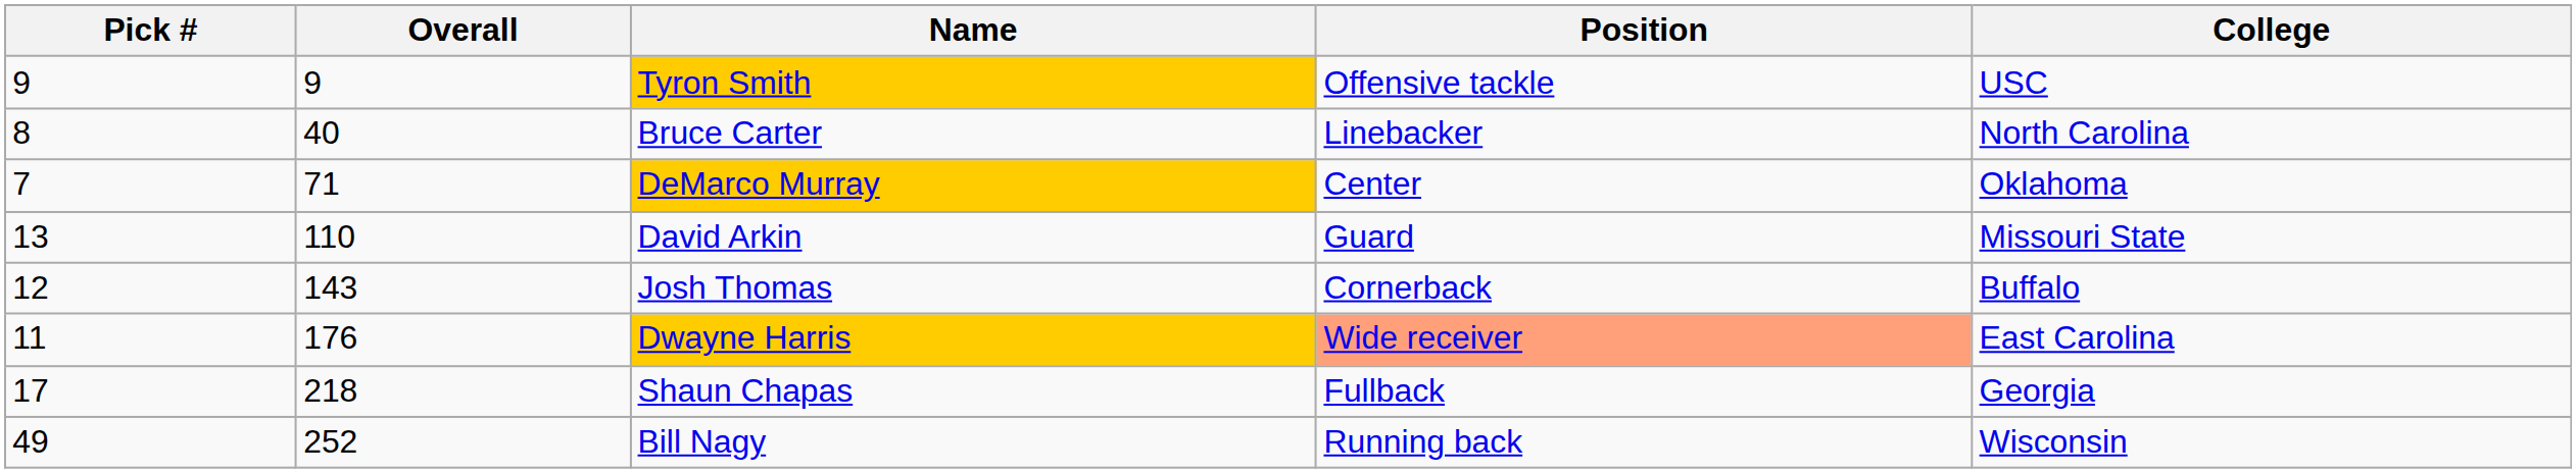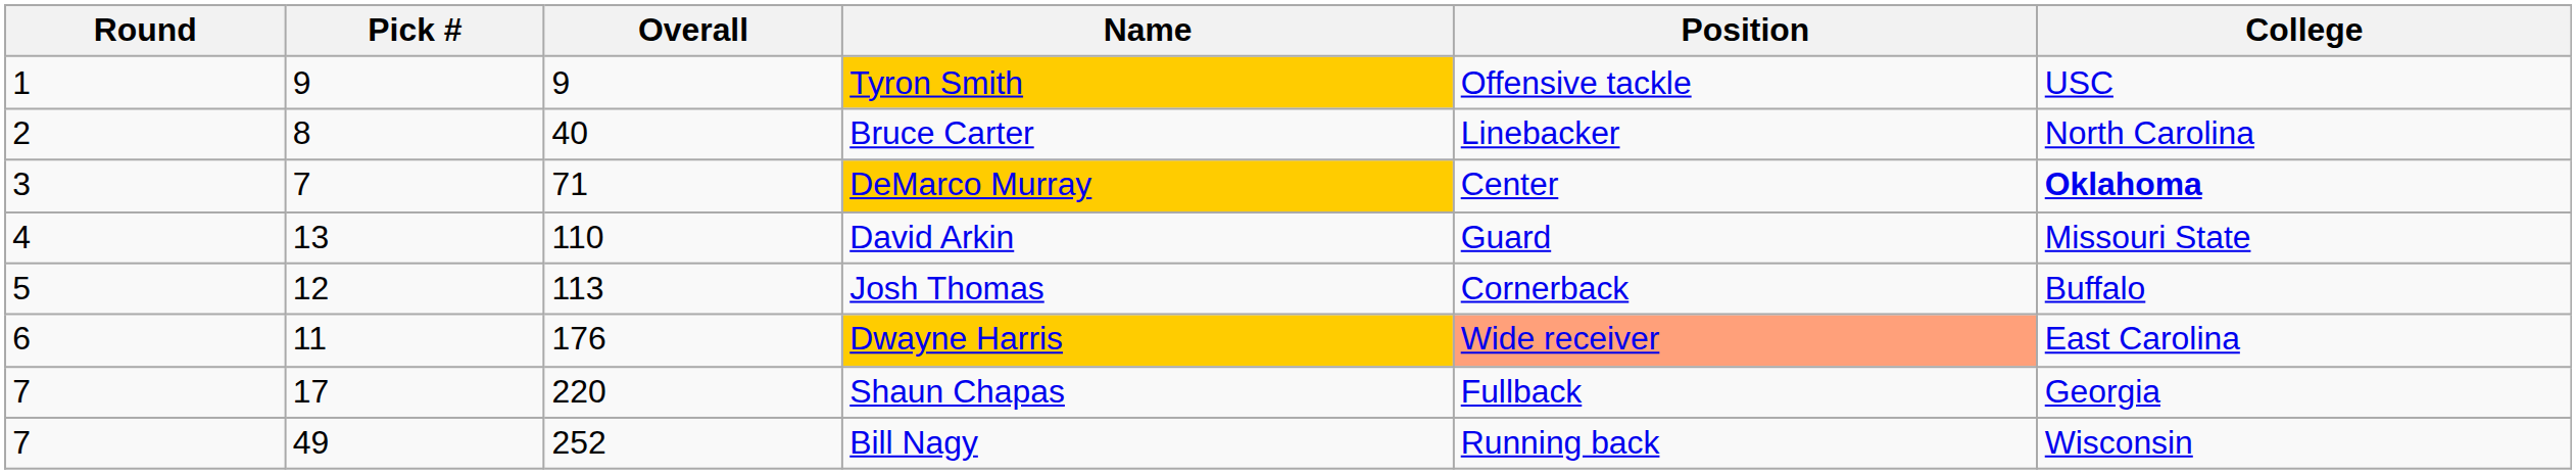+ column: Round | 1 | 2 | 3 | 4 | 5 | 6 | 7 | 7
DeMarco Murray | College: normal -> bold
Josh Thomas | Overall: 143 -> 113
Shaun Chapas | Overall: 218 -> 220
